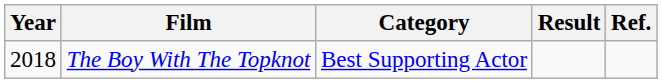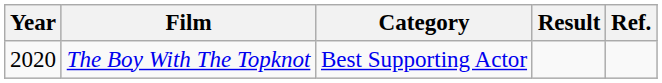The Boy With The Topknot | Year: 2018 -> 2020
